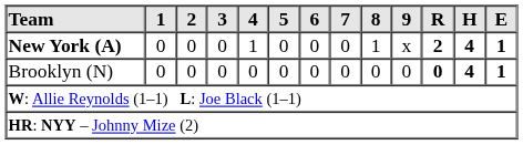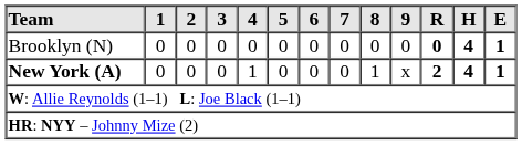rows swapped: Brooklyn (N) <-> New York (A)
